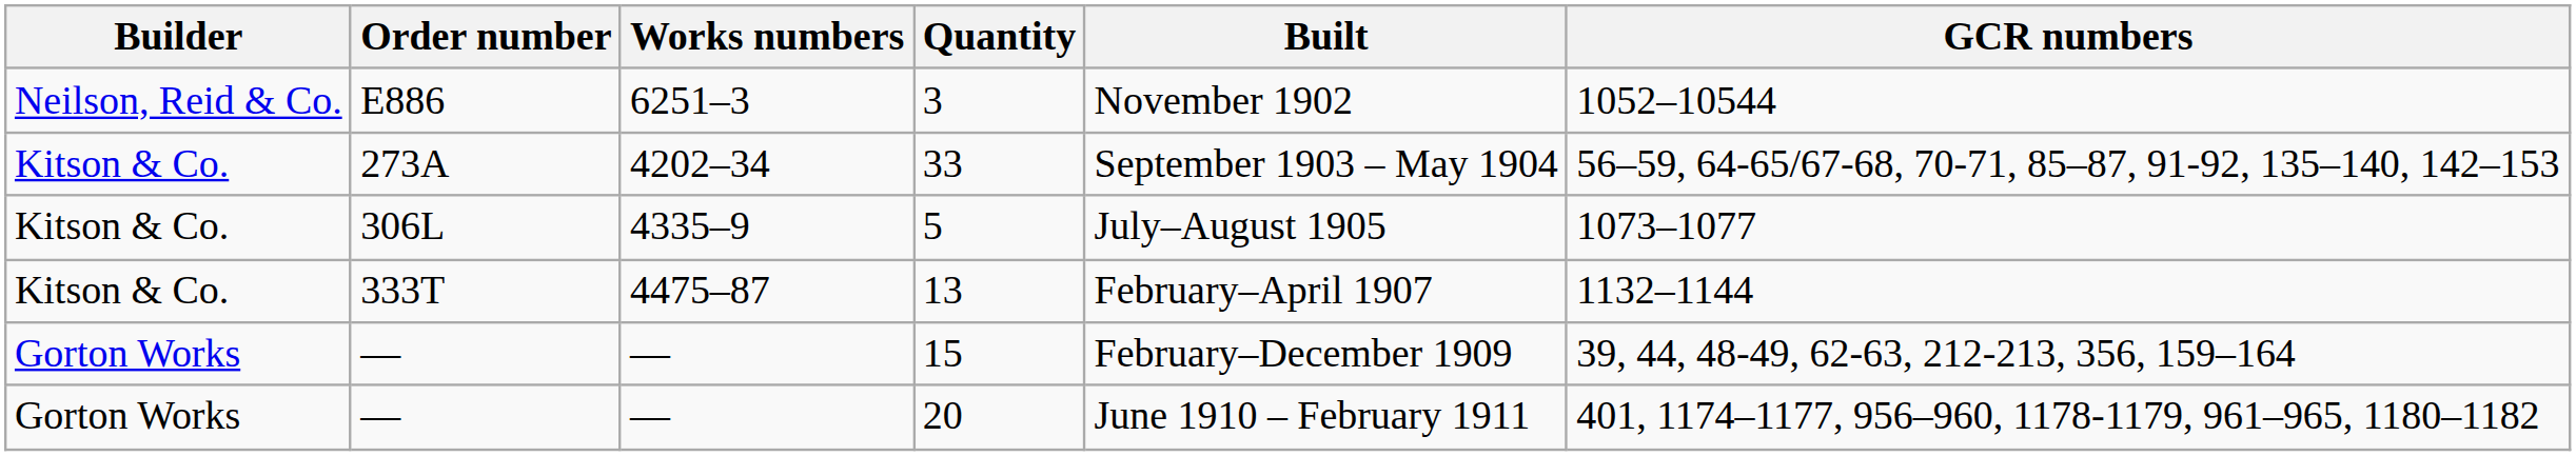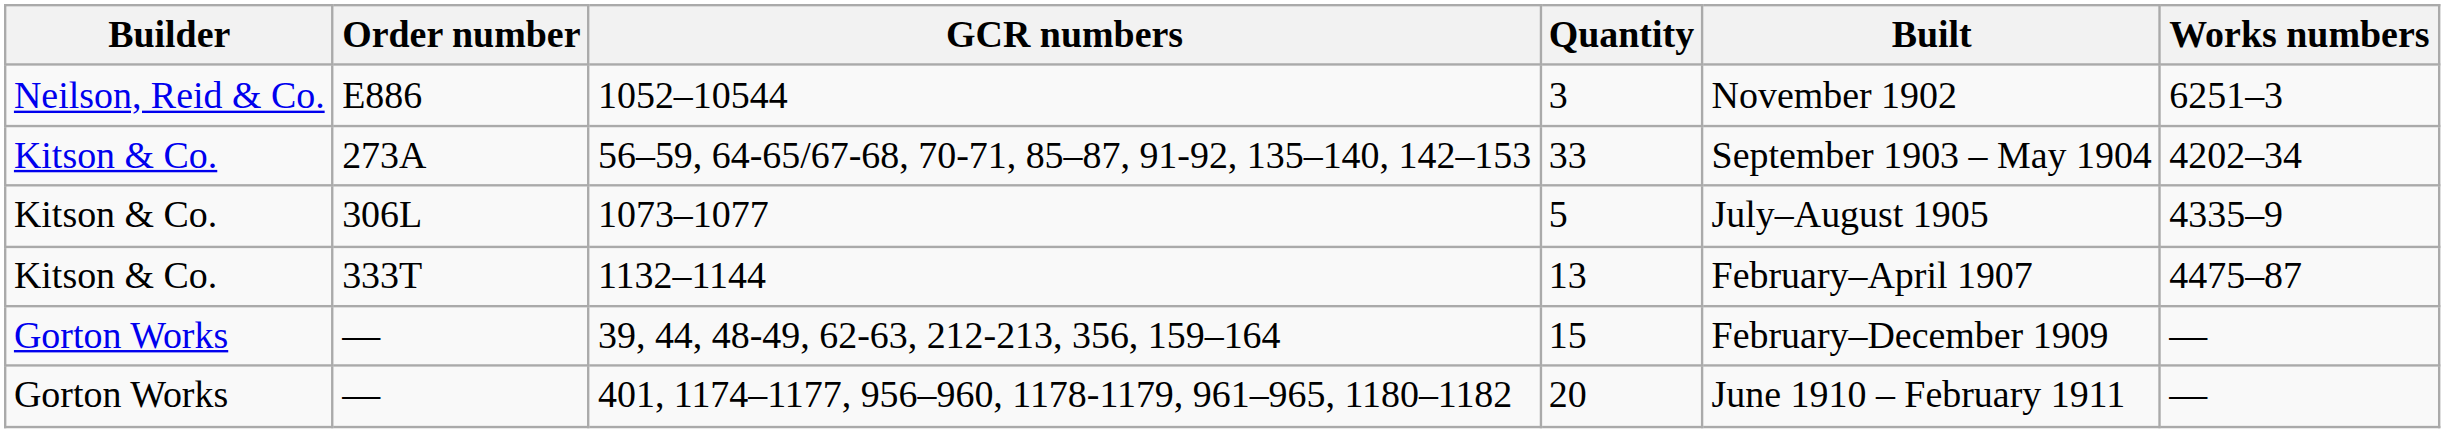columns swapped: Works numbers <-> GCR numbers
